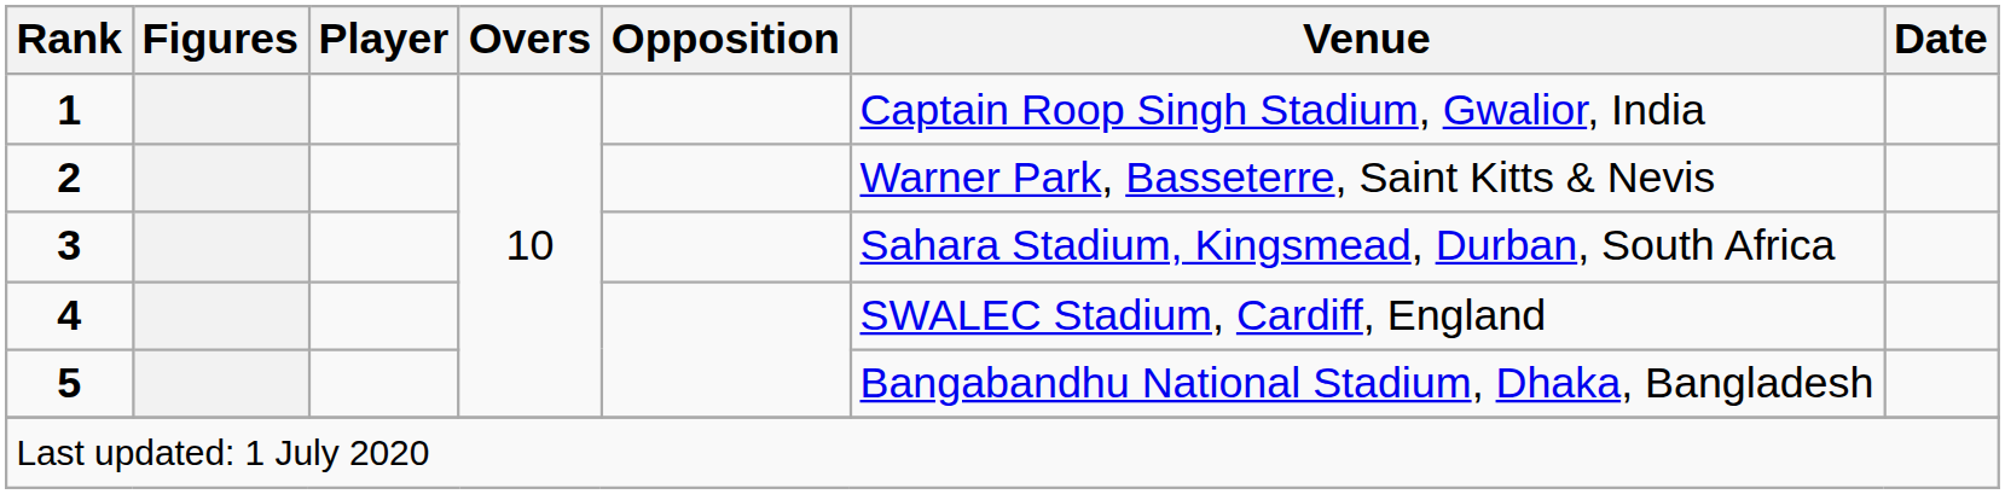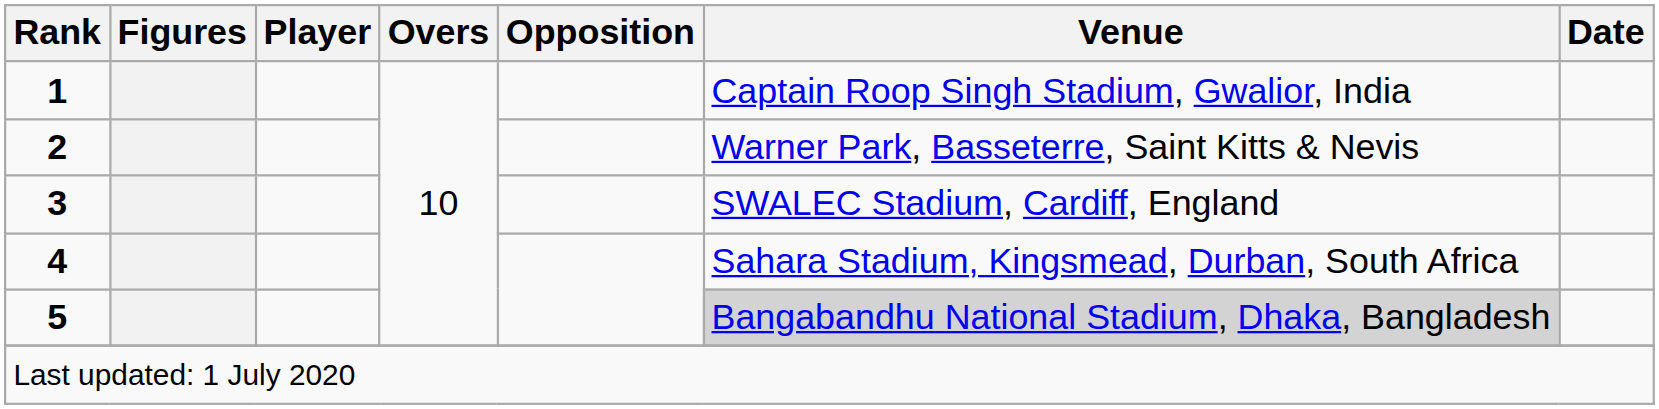3 | Venue: Sahara Stadium, Kingsmead, Durban, South Africa -> SWALEC Stadium, Cardiff, England
4 | Venue: SWALEC Stadium, Cardiff, England -> Sahara Stadium, Kingsmead, Durban, South Africa
5 | Venue: no background -> lightgrey background
